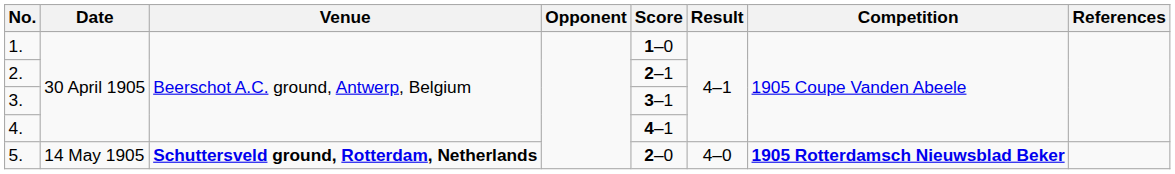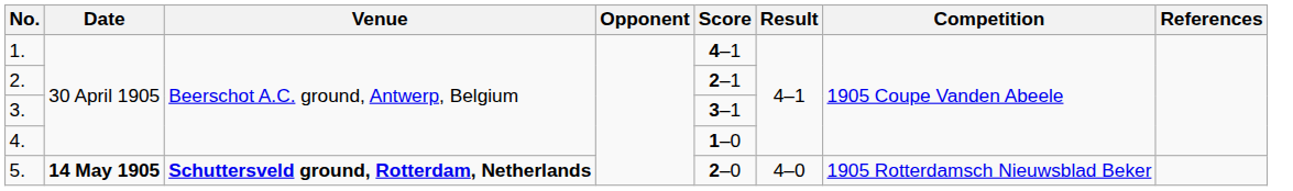1. | Score: 1–0 -> 4–1
4. | Score: 4–1 -> 1–0
5. | Date: normal -> bold
5. | Competition: bold -> normal
